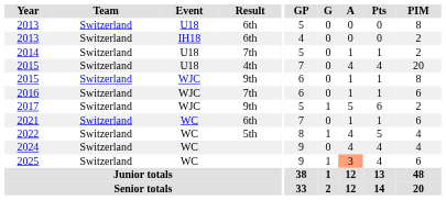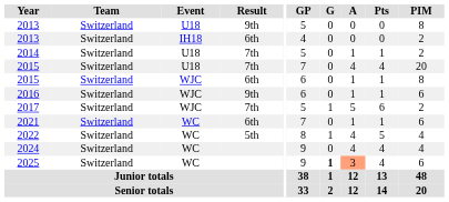2013 / U18 | Result: 6th -> 9th
2015 / U18 | Result: 4th -> 7th
2015 / WJC | Result: 9th -> 6th
2016 | Result: 7th -> 9th
2017 | Result: 9th -> 7th
2025 | G: normal -> bold
